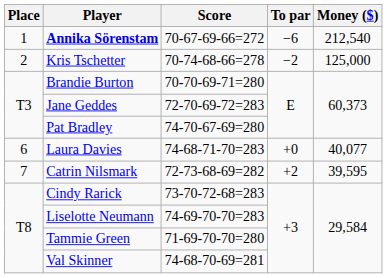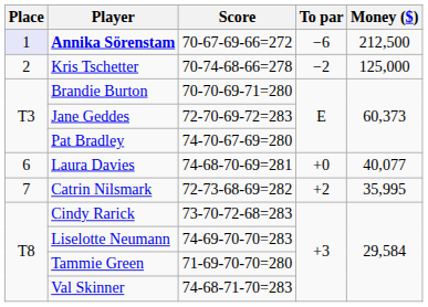Annika Sörenstam | Place: no background -> lavender background
Annika Sörenstam | Money ($): 212,540 -> 212,500
Laura Davies | Score: 74-68-71-70=283 -> 74-68-70-69=281
Catrin Nilsmark | Money ($): 39,595 -> 35,995
Val Skinner | Score: 74-68-70-69=281 -> 74-68-71-70=283
